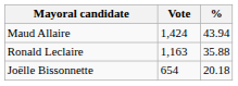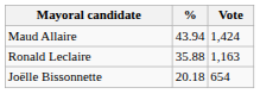columns swapped: Vote <-> %
